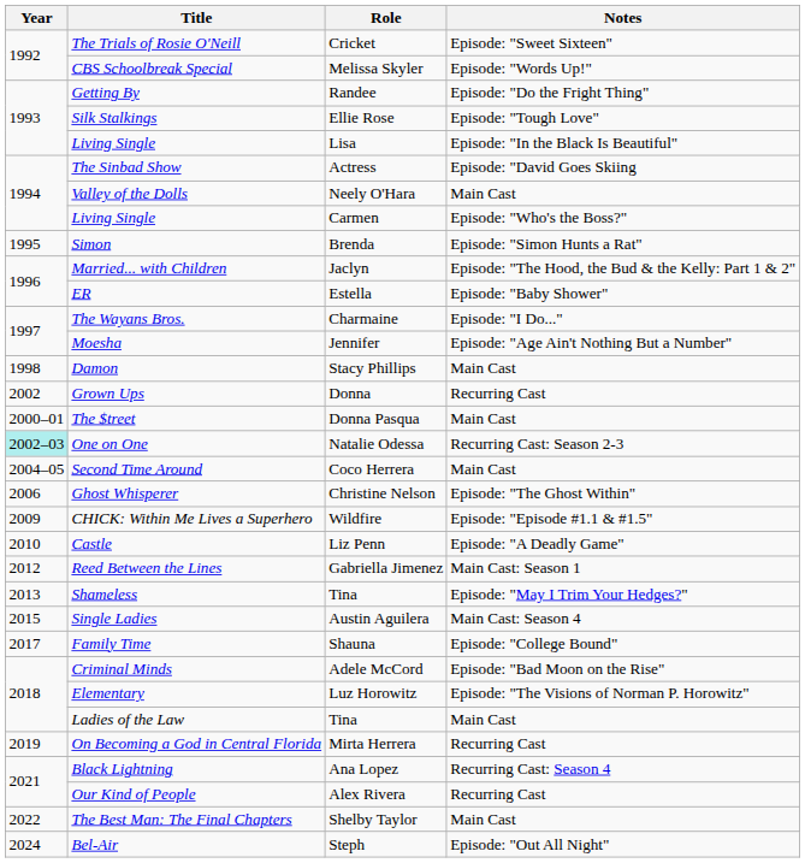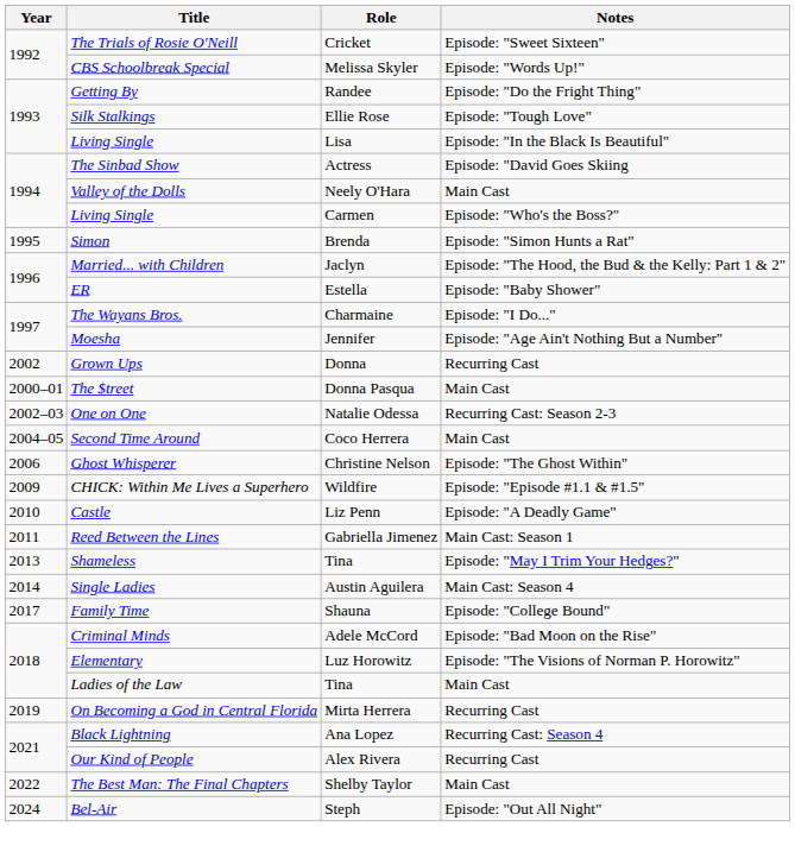- row: 1998 | Damon | Stacy Phillips | Main Cast
One on One | Year: paleturquoise background -> no background
Reed Between the Lines | Year: 2012 -> 2011
Single Ladies | Year: 2015 -> 2014
